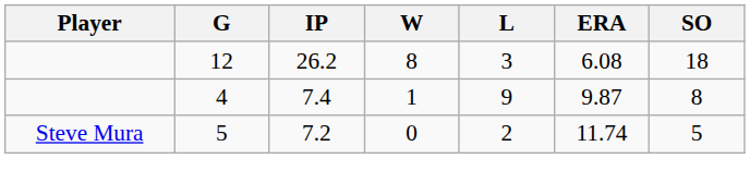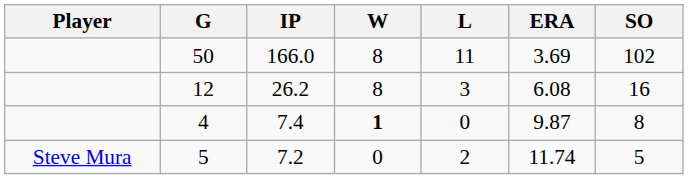+ row: 50 | 166.0 | 8 | 11 | 3.69 | 102
12 | SO: 18 -> 16
4 | W: normal -> bold
4 | L: 9 -> 0
